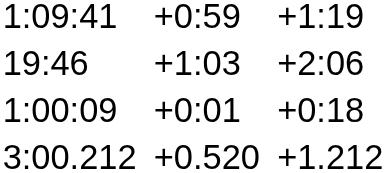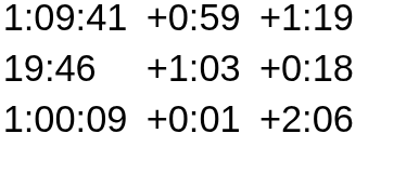19:46 | column 7: +2:06 -> +0:18
1:00:09 | column 7: +0:18 -> +2:06
- row: 3:00.212 | +0.520 | +1.212
